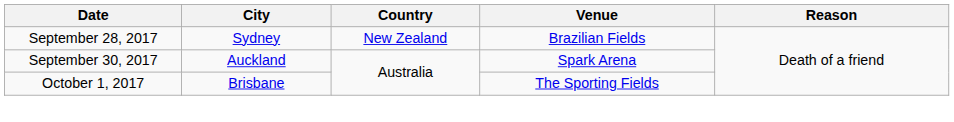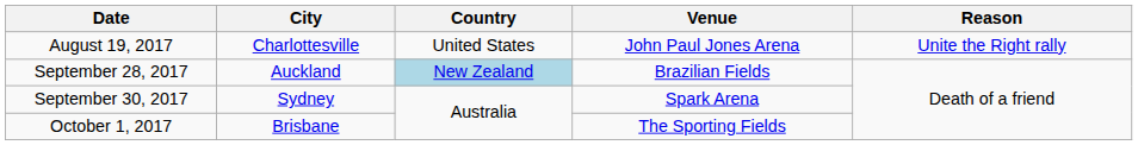+ row: August 19, 2017 | Charlottesville | United States | John Paul Jones Arena | Unite the Right rally
September 28, 2017 | City: Sydney -> Auckland
September 28, 2017 | Country: no background -> lightblue background
September 30, 2017 | City: Auckland -> Sydney
